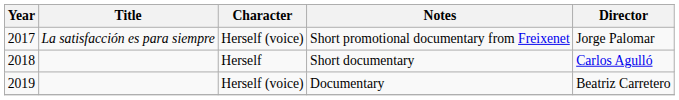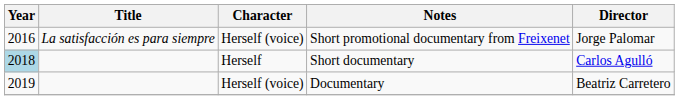Short promotional documentary from Freixenet | Year: 2017 -> 2016
Short documentary | Year: no background -> lightblue background
